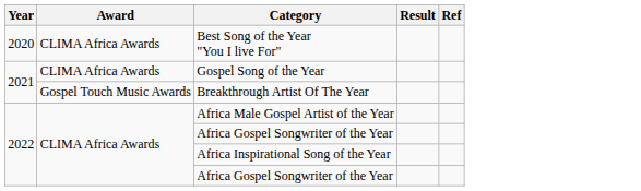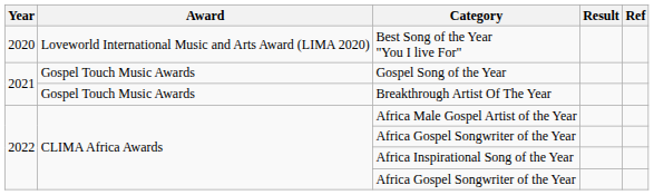Best Song of the Year "You I live For" | Award: CLIMA Africa Awards -> Loveworld International Music and Arts Award (LIMA 2020)
Gospel Song of the Year | Award: CLIMA Africa Awards -> Gospel Touch Music Awards
